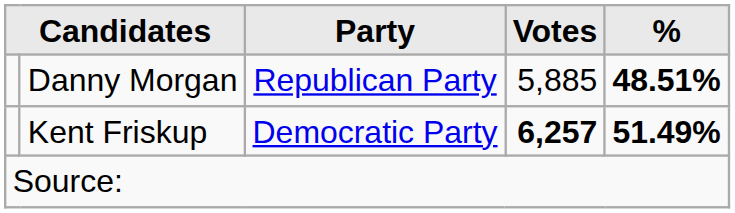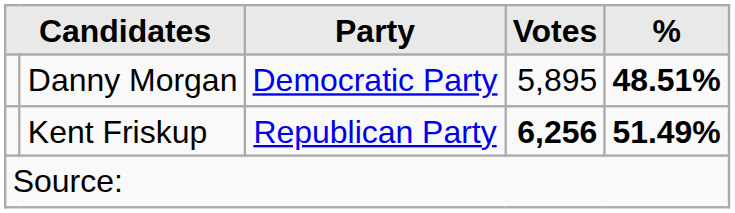Danny Morgan | Party: Republican Party -> Democratic Party
Danny Morgan | Votes: 5,885 -> 5,895
Kent Friskup | Party: Democratic Party -> Republican Party
Kent Friskup | Votes: 6,257 -> 6,256
